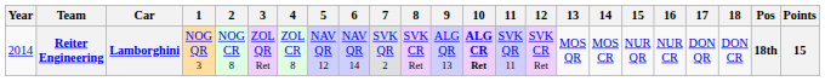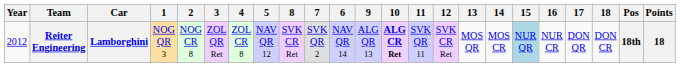columns swapped: 6 <-> 8
Reiter Engineering | Year: 2014 -> 2012
Reiter Engineering | 15: no background -> lightblue background
Reiter Engineering | Points: 15 -> 18
